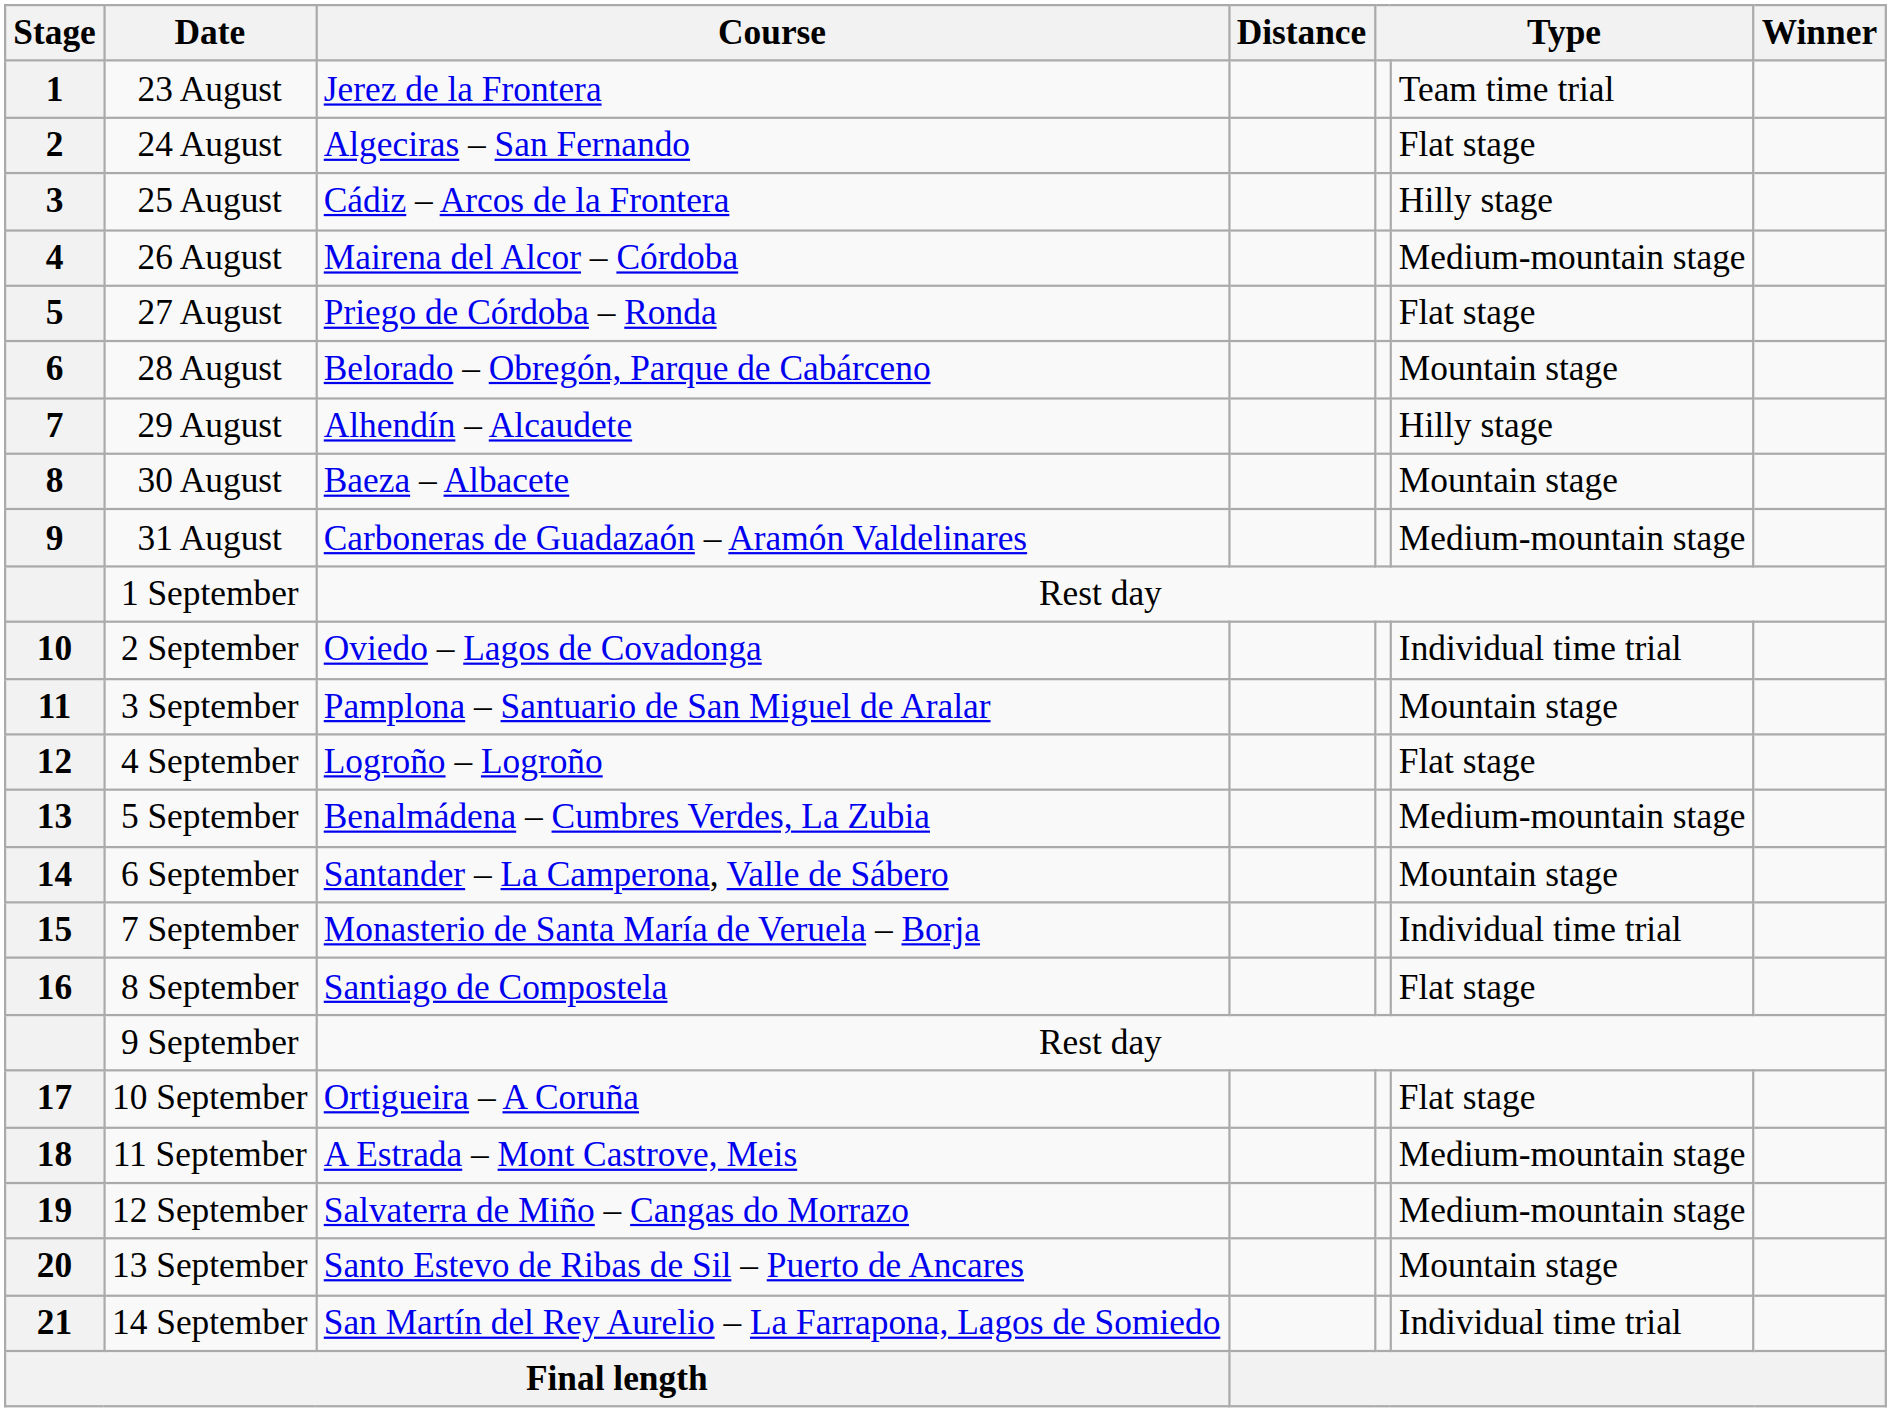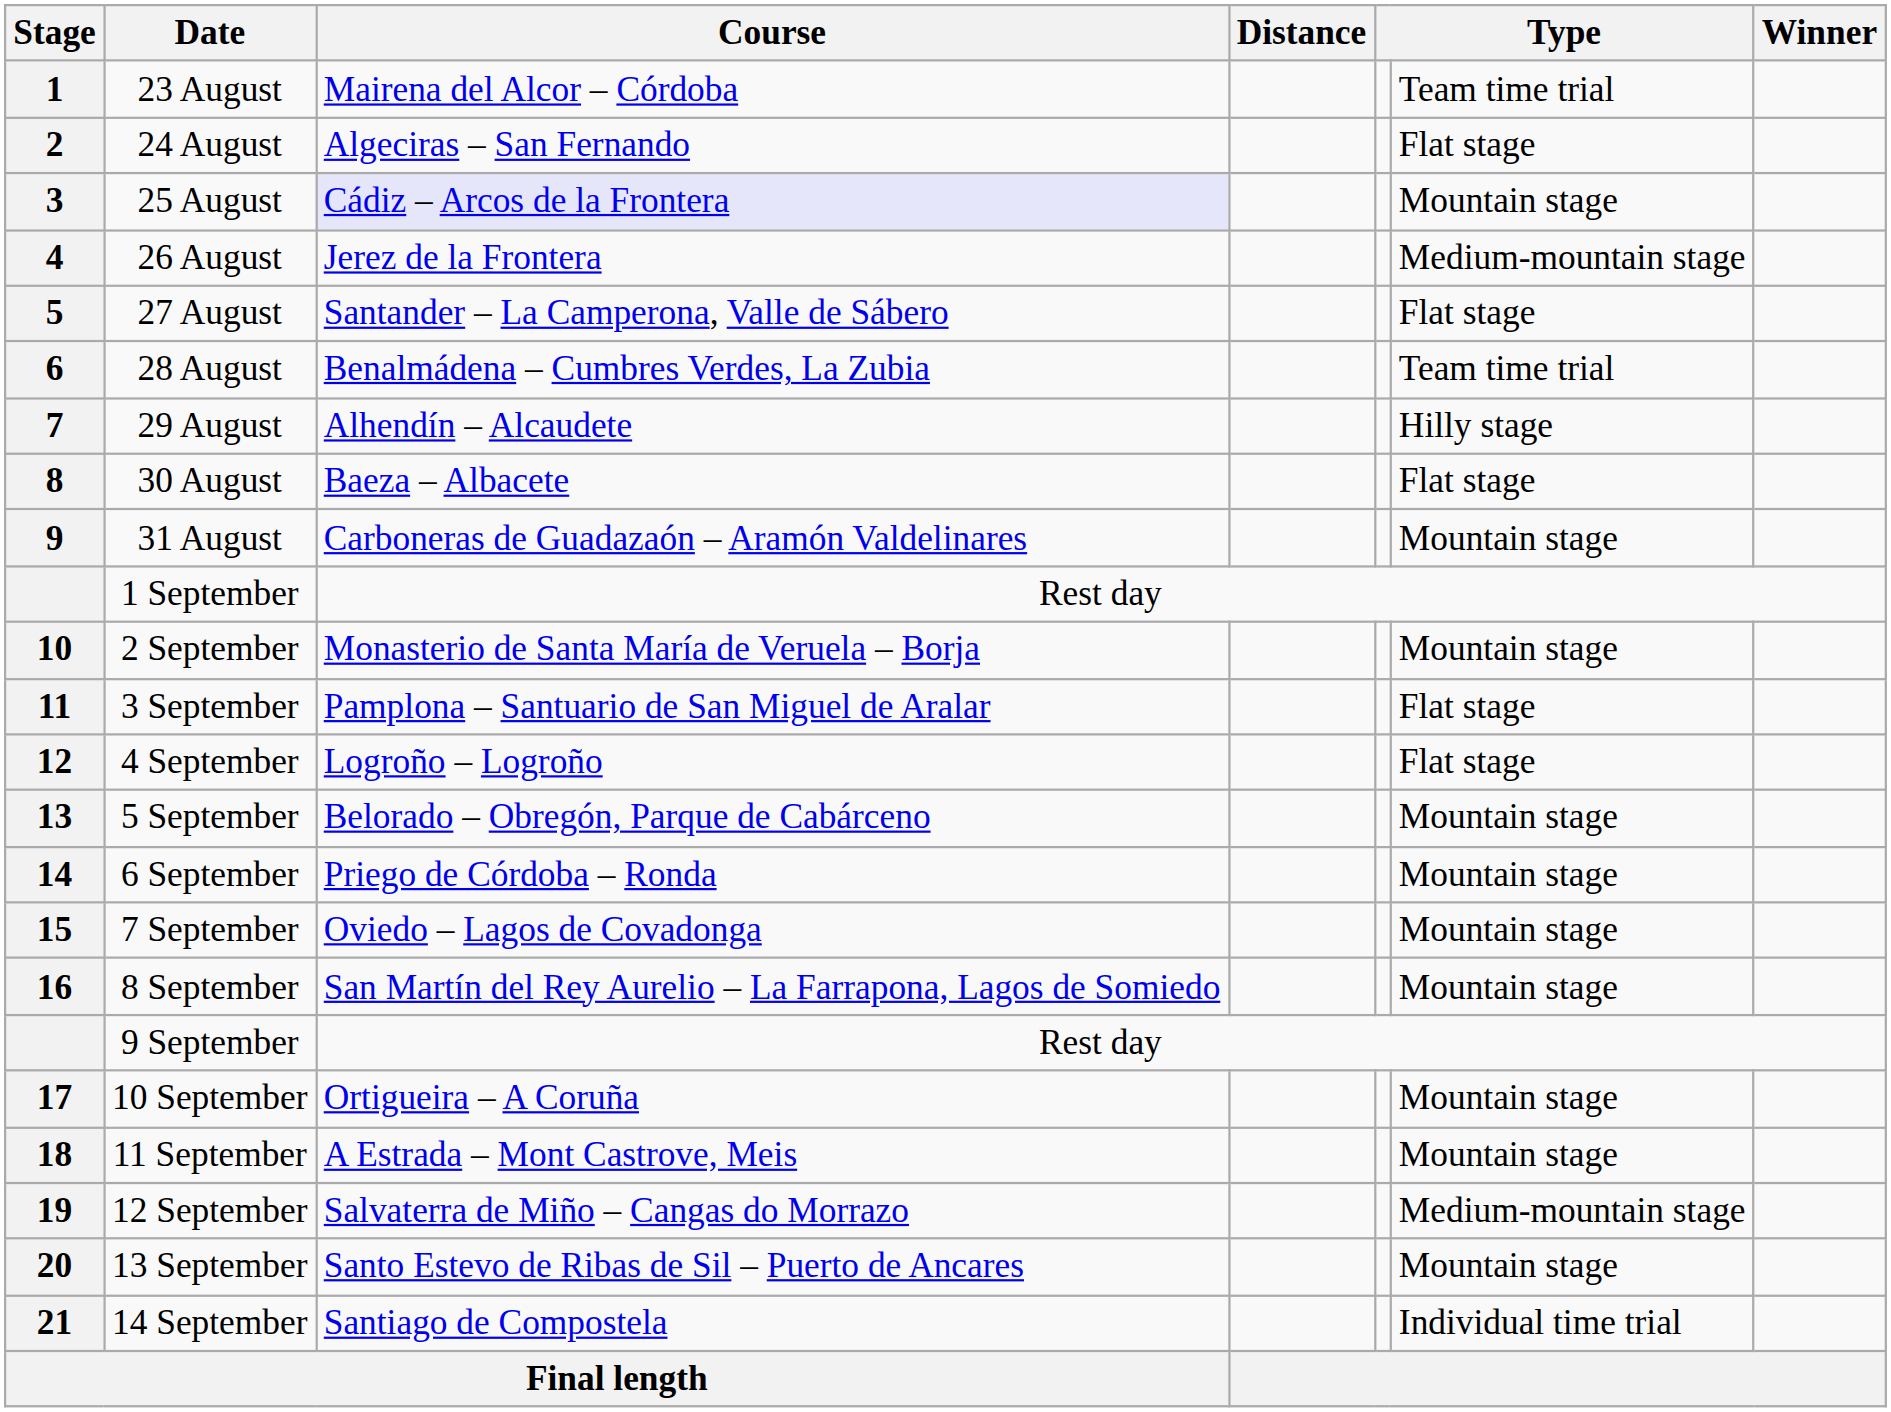23 August | Course: Jerez de la Frontera -> Mairena del Alcor – Córdoba
25 August | Course: no background -> lavender background
25 August | column 6: Hilly stage -> Mountain stage
26 August | Course: Mairena del Alcor – Córdoba -> Jerez de la Frontera
27 August | Course: Priego de Córdoba – Ronda -> Santander – La Camperona, Valle de Sábero
28 August | Course: Belorado – Obregón, Parque de Cabárceno -> Benalmádena – Cumbres Verdes, La Zubia
28 August | column 6: Mountain stage -> Team time trial
30 August | column 6: Mountain stage -> Flat stage
31 August | column 6: Medium-mountain stage -> Mountain stage
2 September | Course: Oviedo – Lagos de Covadonga -> Monasterio de Santa María de Veruela – Borja
2 September | column 6: Individual time trial -> Mountain stage
3 September | column 6: Mountain stage -> Flat stage
5 September | Course: Benalmádena – Cumbres Verdes, La Zubia -> Belorado – Obregón, Parque de Cabárceno
5 September | column 6: Medium-mountain stage -> Mountain stage
6 September | Course: Santander – La Camperona, Valle de Sábero -> Priego de Córdoba – Ronda
7 September | Course: Monasterio de Santa María de Veruela – Borja -> Oviedo – Lagos de Covadonga
7 September | column 6: Individual time trial -> Mountain stage
8 September | Course: Santiago de Compostela -> San Martín del Rey Aurelio – La Farrapona, Lagos de Somiedo
8 September | column 6: Flat stage -> Mountain stage
10 September | column 6: Flat stage -> Mountain stage
11 September | column 6: Medium-mountain stage -> Mountain stage
14 September | Course: San Martín del Rey Aurelio – La Farrapona, Lagos de Somiedo -> Santiago de Compostela
